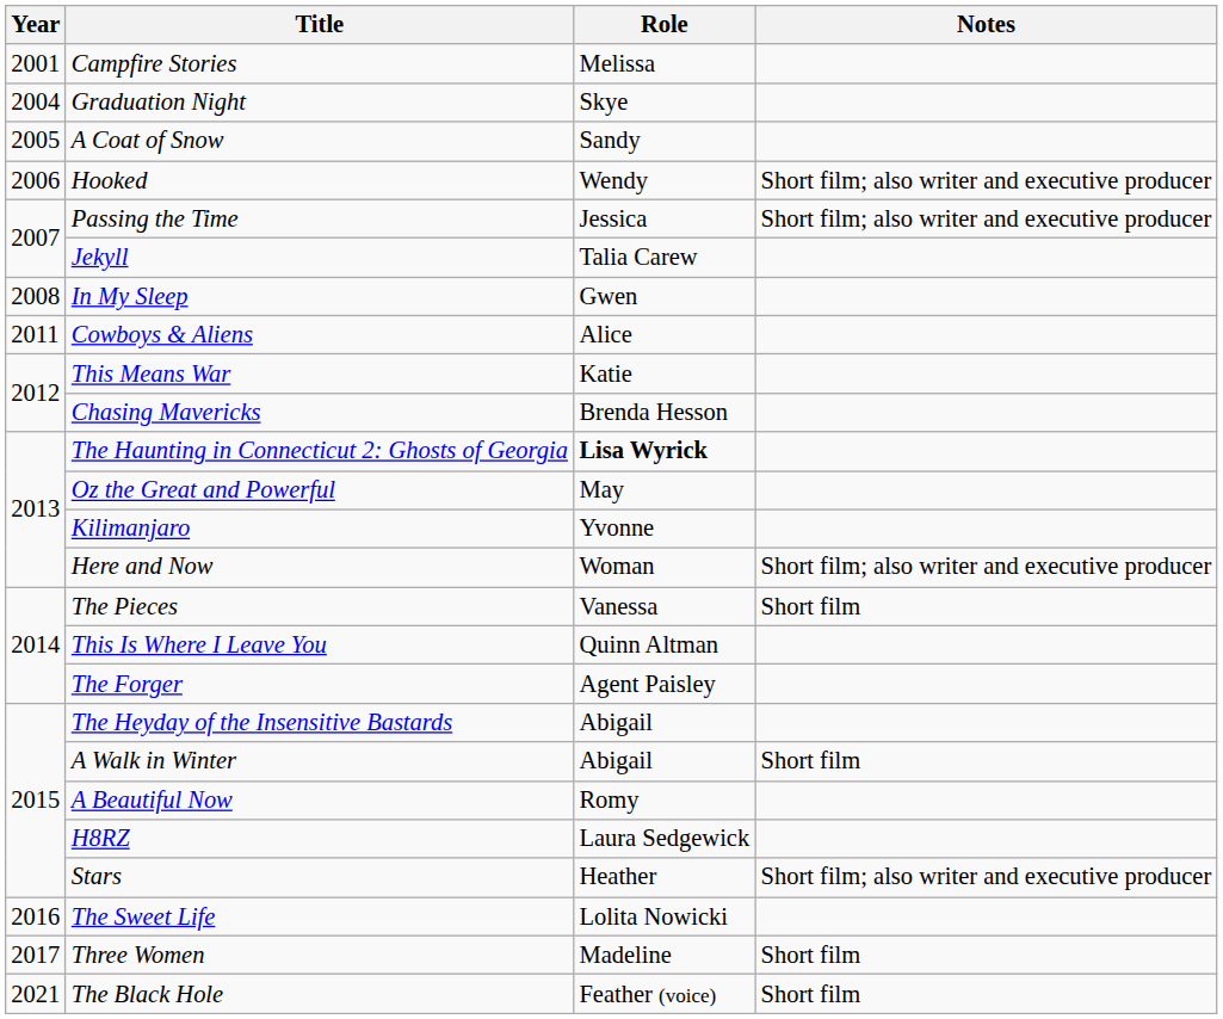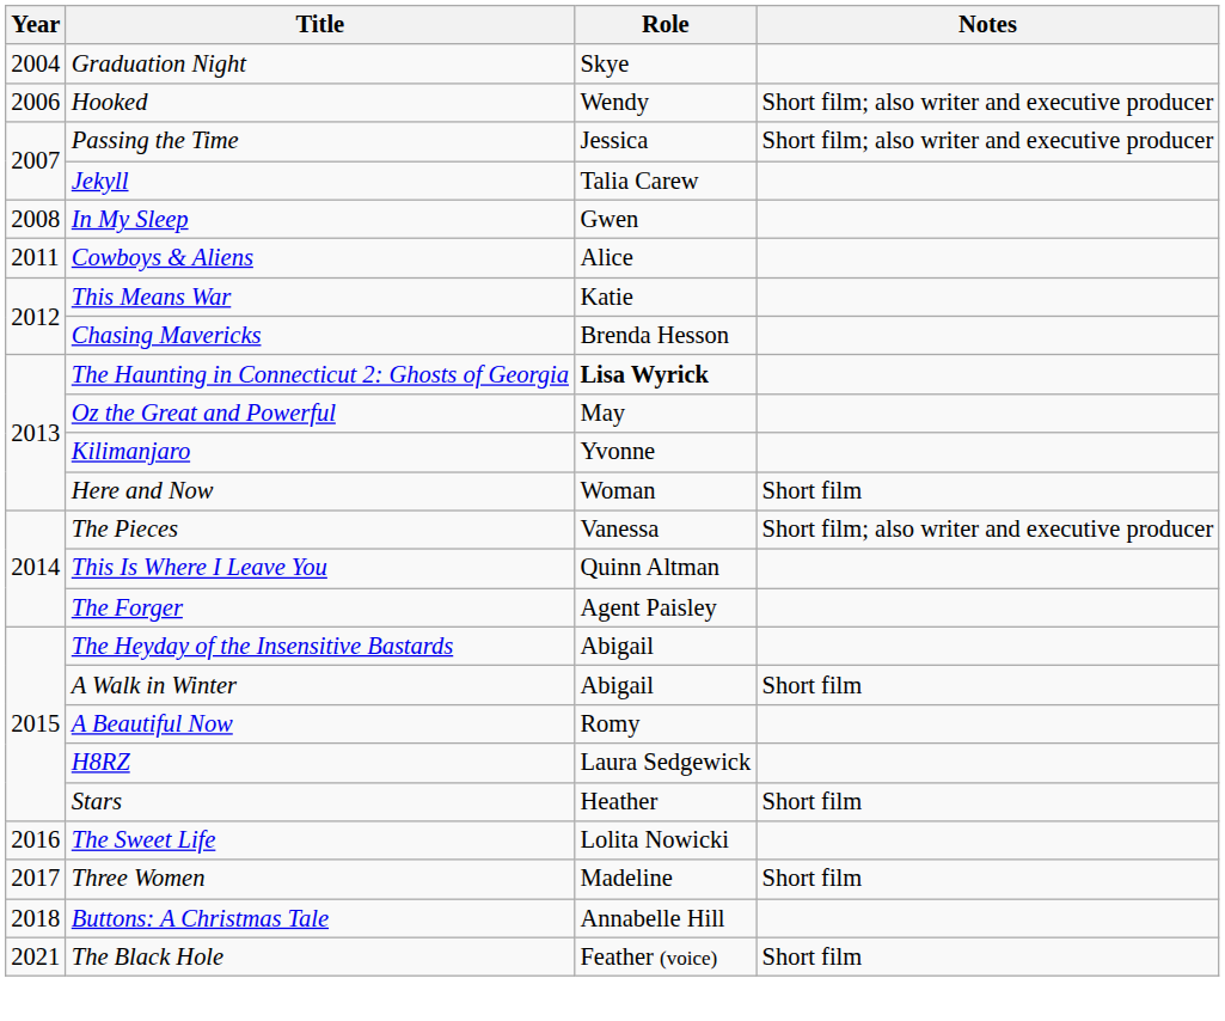- row: 2001 | Campfire Stories | Melissa
- row: 2005 | A Coat of Snow | Sandy
Here and Now | Notes: Short film; also writer and executive producer -> Short film
The Pieces | Notes: Short film -> Short film; also writer and executive producer
Stars | Notes: Short film; also writer and executive producer -> Short film
+ row: 2018 | Buttons: A Christmas Tale | Annabelle Hill
